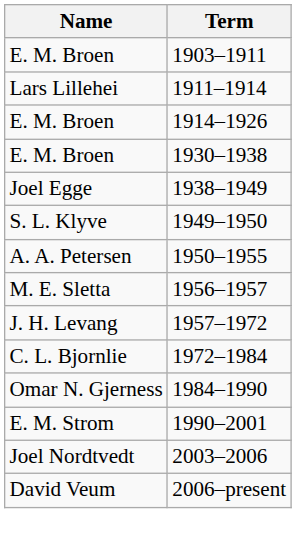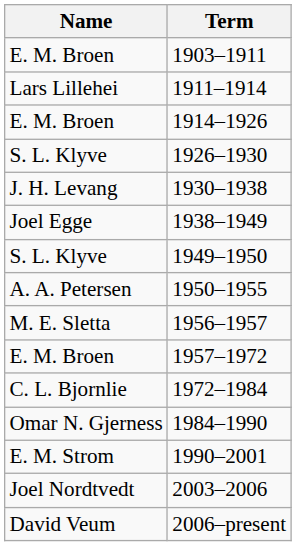+ row: S. L. Klyve | 1926–1930
1930–1938 | Name: E. M. Broen -> J. H. Levang
1957–1972 | Name: J. H. Levang -> E. M. Broen
